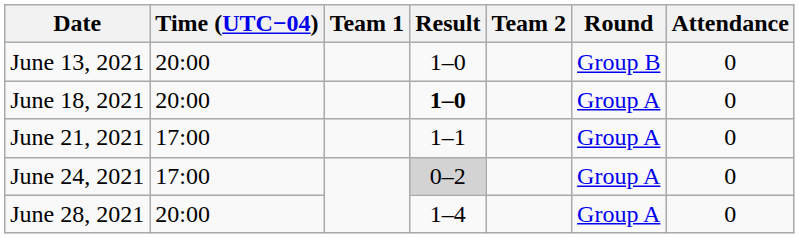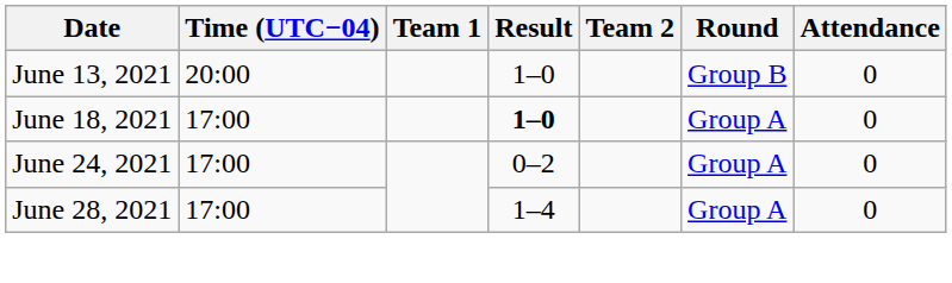June 18, 2021 | Time (UTC−04): 20:00 -> 17:00
- row: June 21, 2021 | 17:00 | 1–1 | Group A | 0
June 24, 2021 | Result: lightgrey background -> no background
June 28, 2021 | Time (UTC−04): 20:00 -> 17:00
